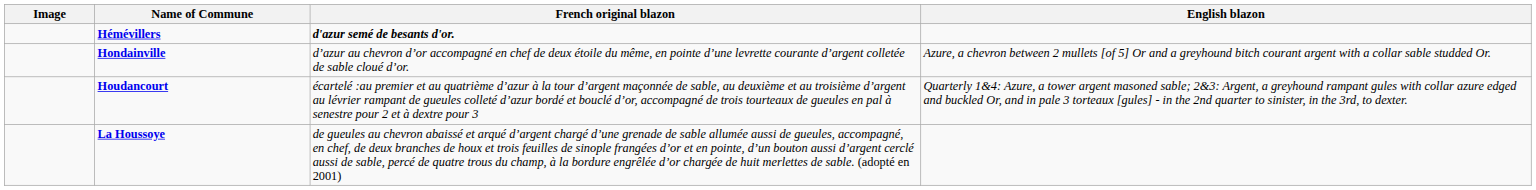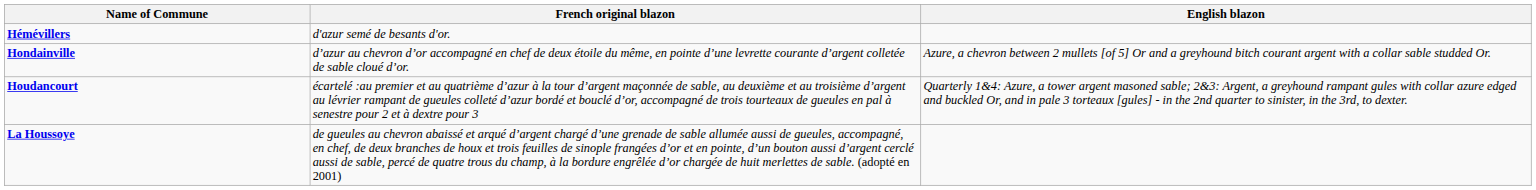- column: Image
Hémévillers | French original blazon: bold -> normal
